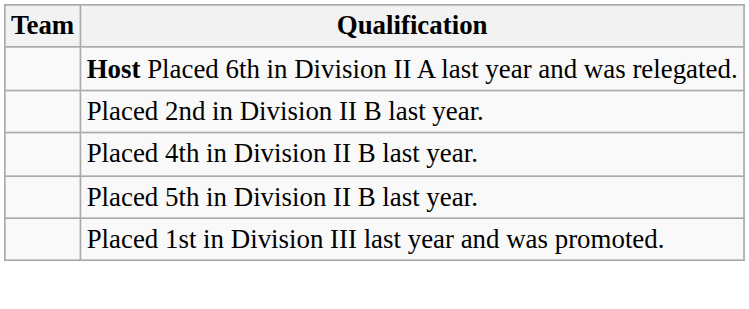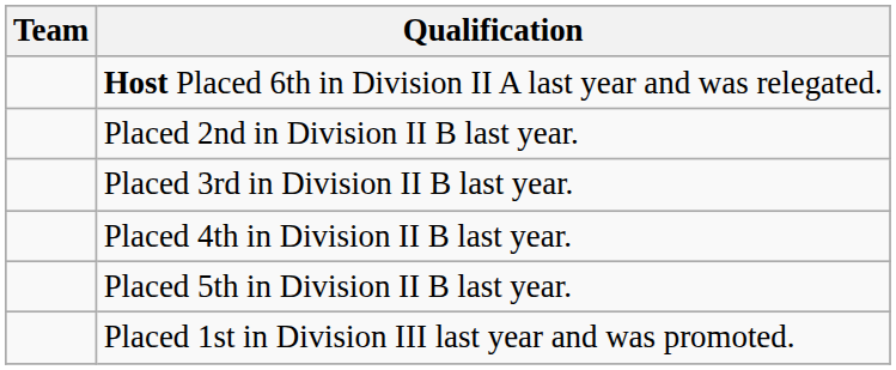+ row: Placed 3rd in Division II B last year.
